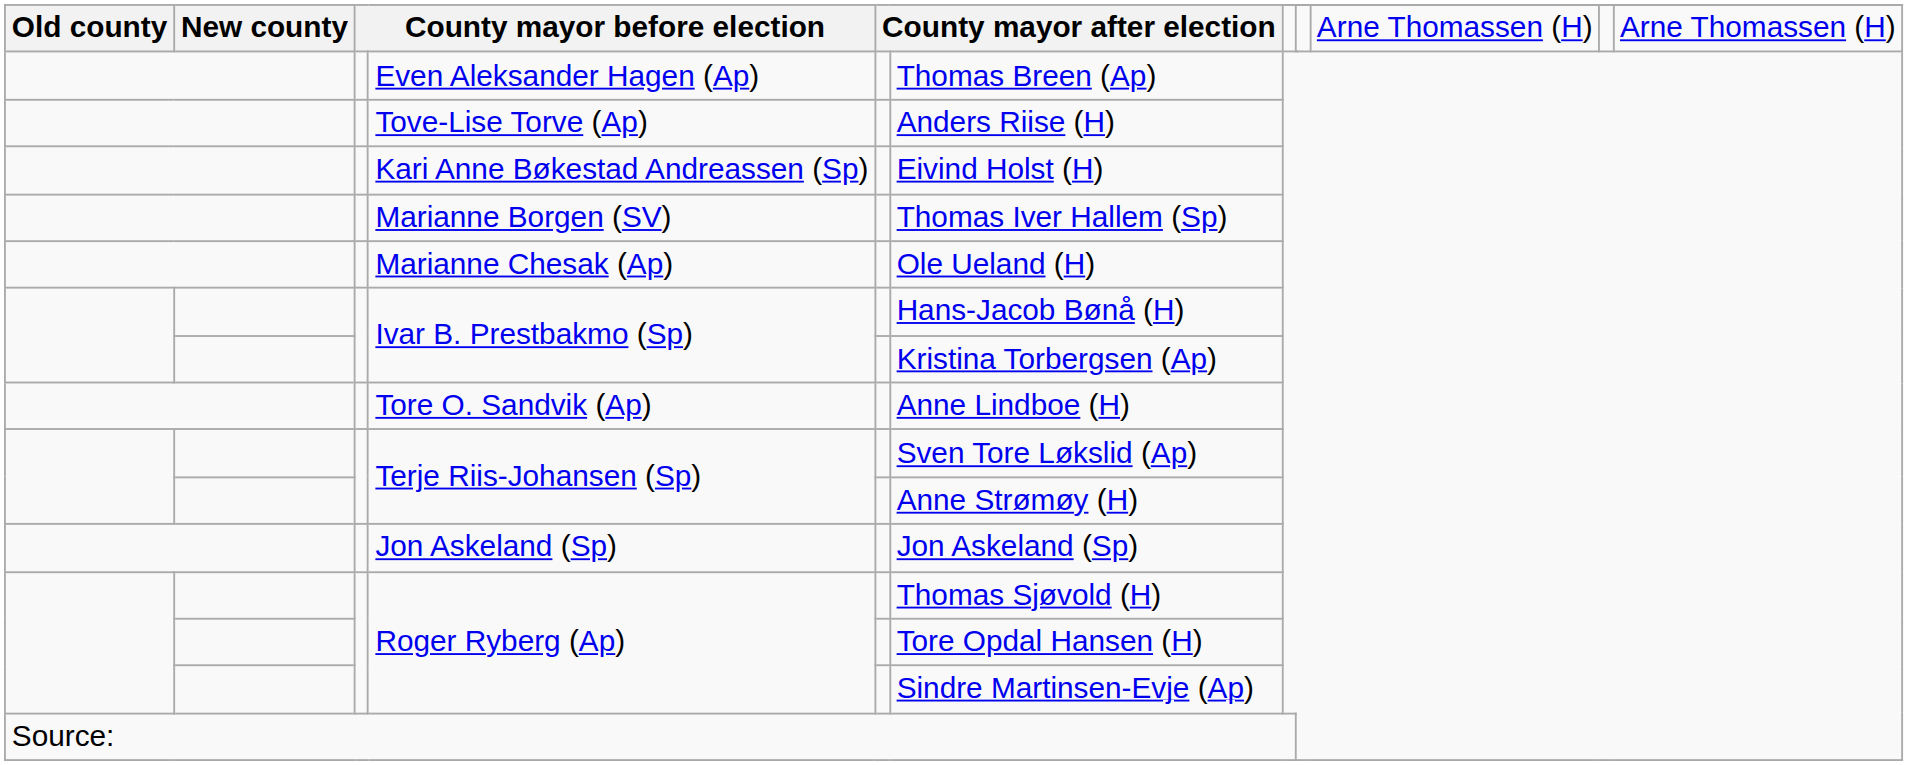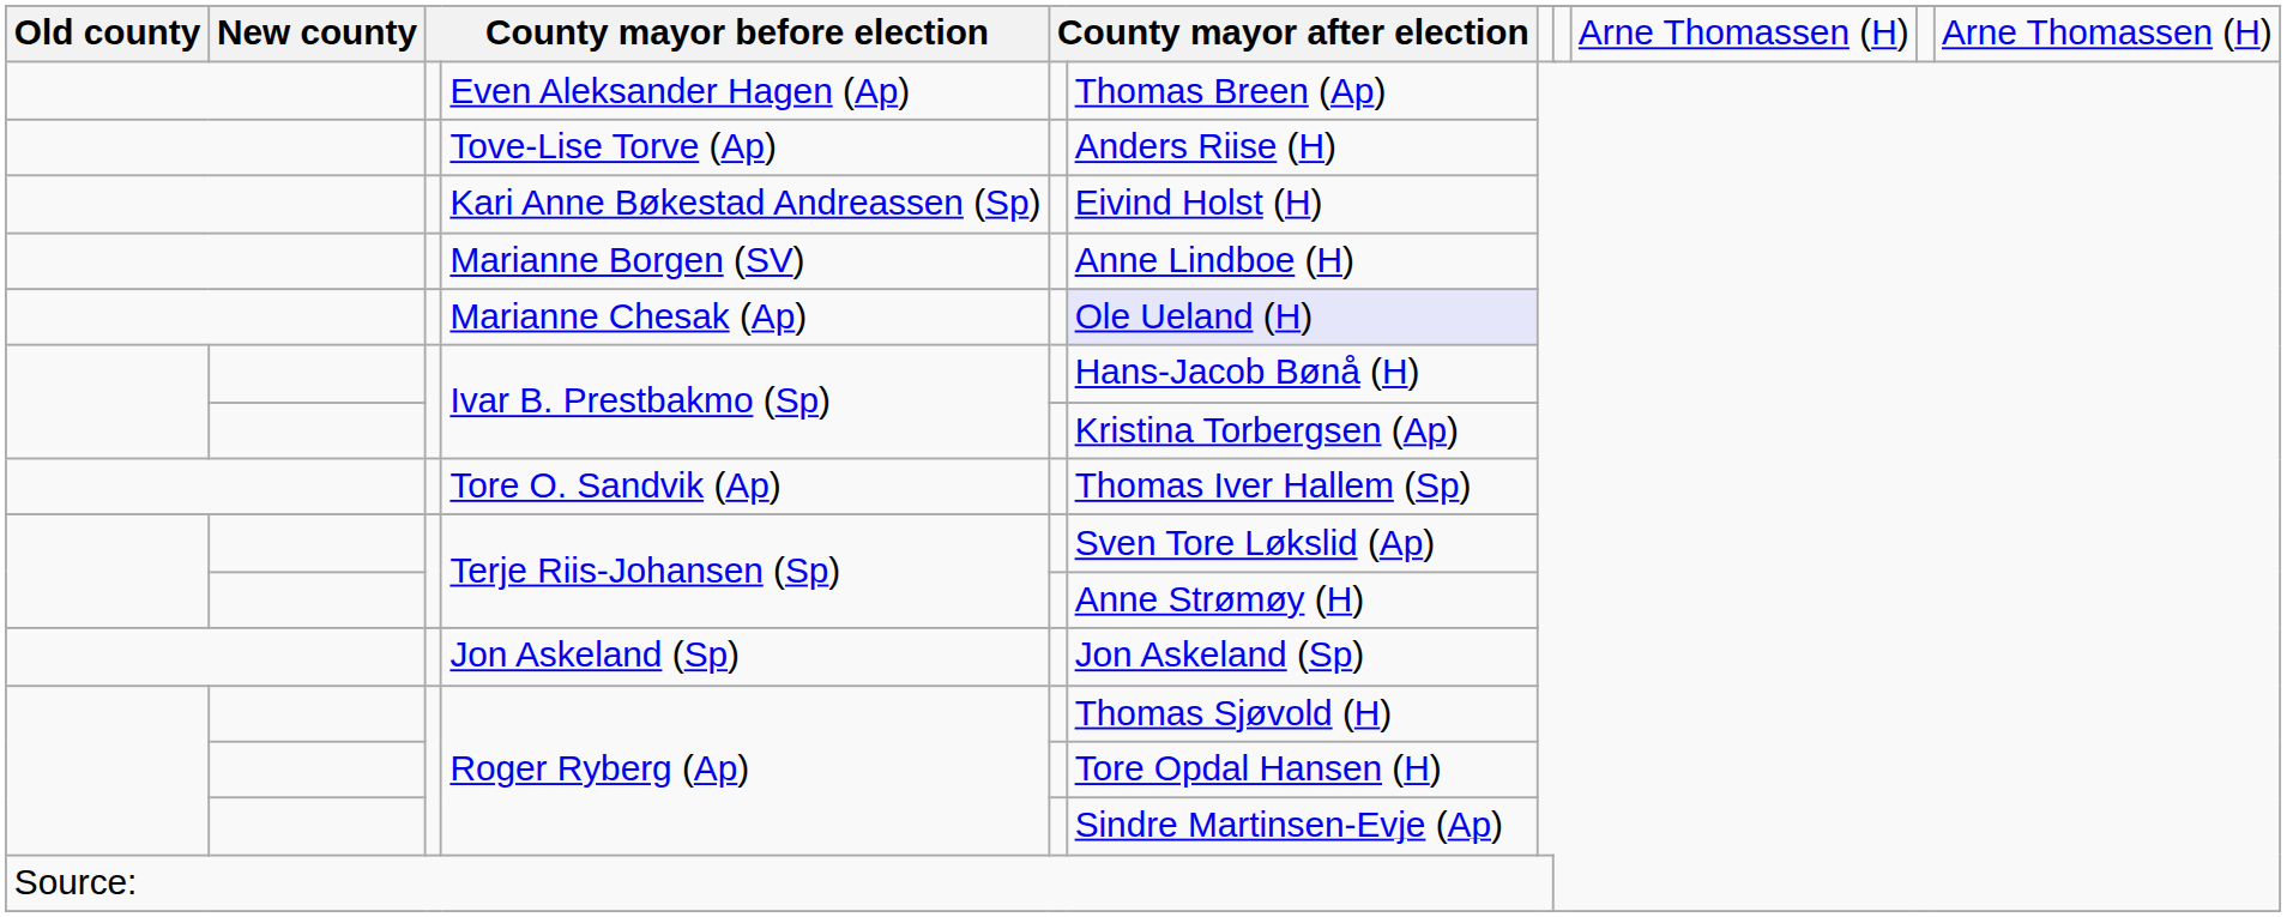Marianne Borgen (SV) | column 6: Thomas Iver Hallem (Sp) -> Anne Lindboe (H)
Marianne Chesak (Ap) | column 6: no background -> lavender background
Tore O. Sandvik (Ap) | column 6: Anne Lindboe (H) -> Thomas Iver Hallem (Sp)
